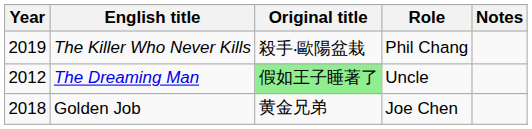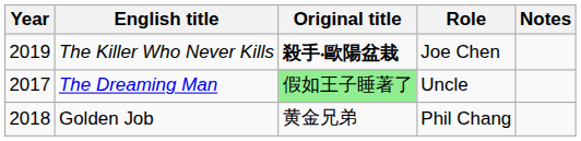The Killer Who Never Kills | Original title: normal -> bold
The Killer Who Never Kills | Role: Phil Chang -> Joe Chen
The Dreaming Man | Year: 2012 -> 2017
Golden Job | Role: Joe Chen -> Phil Chang
